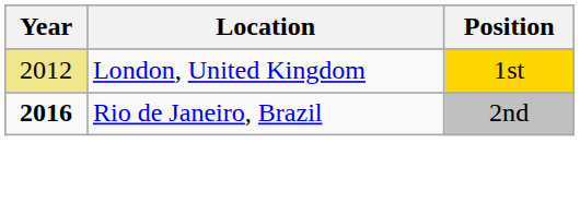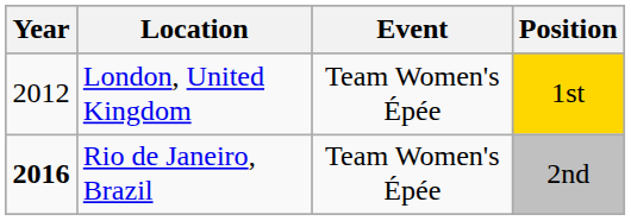+ column: Event | Team Women's Épée | Team Women's Épée
London, United Kingdom | Year: khaki background -> no background
